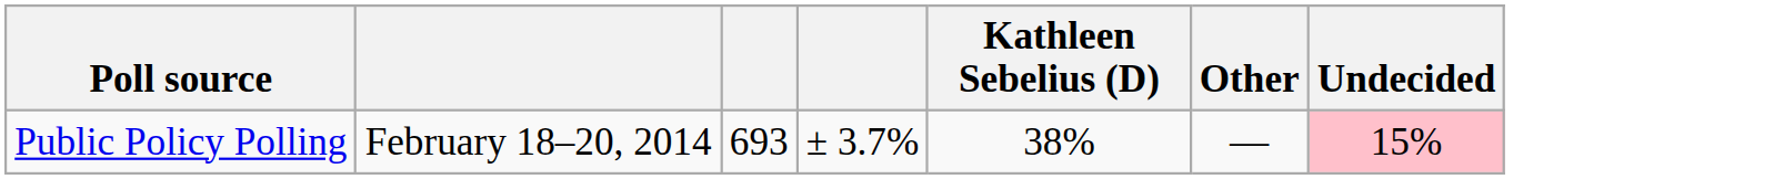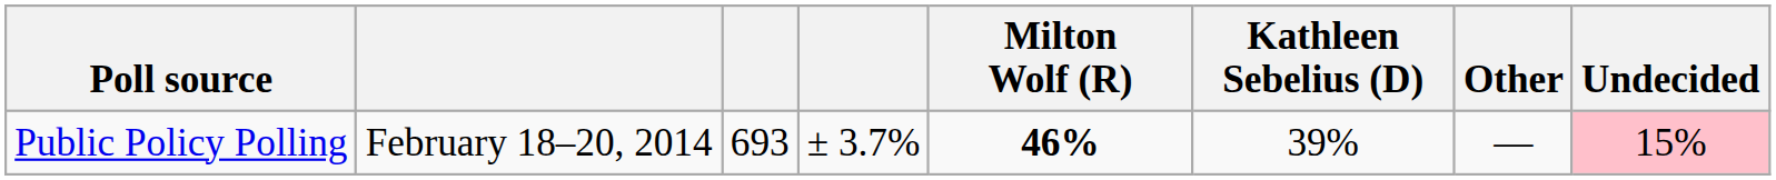+ column: Milton Wolf (R) | 46%
Public Policy Polling | Kathleen Sebelius (D): 38% -> 39%
